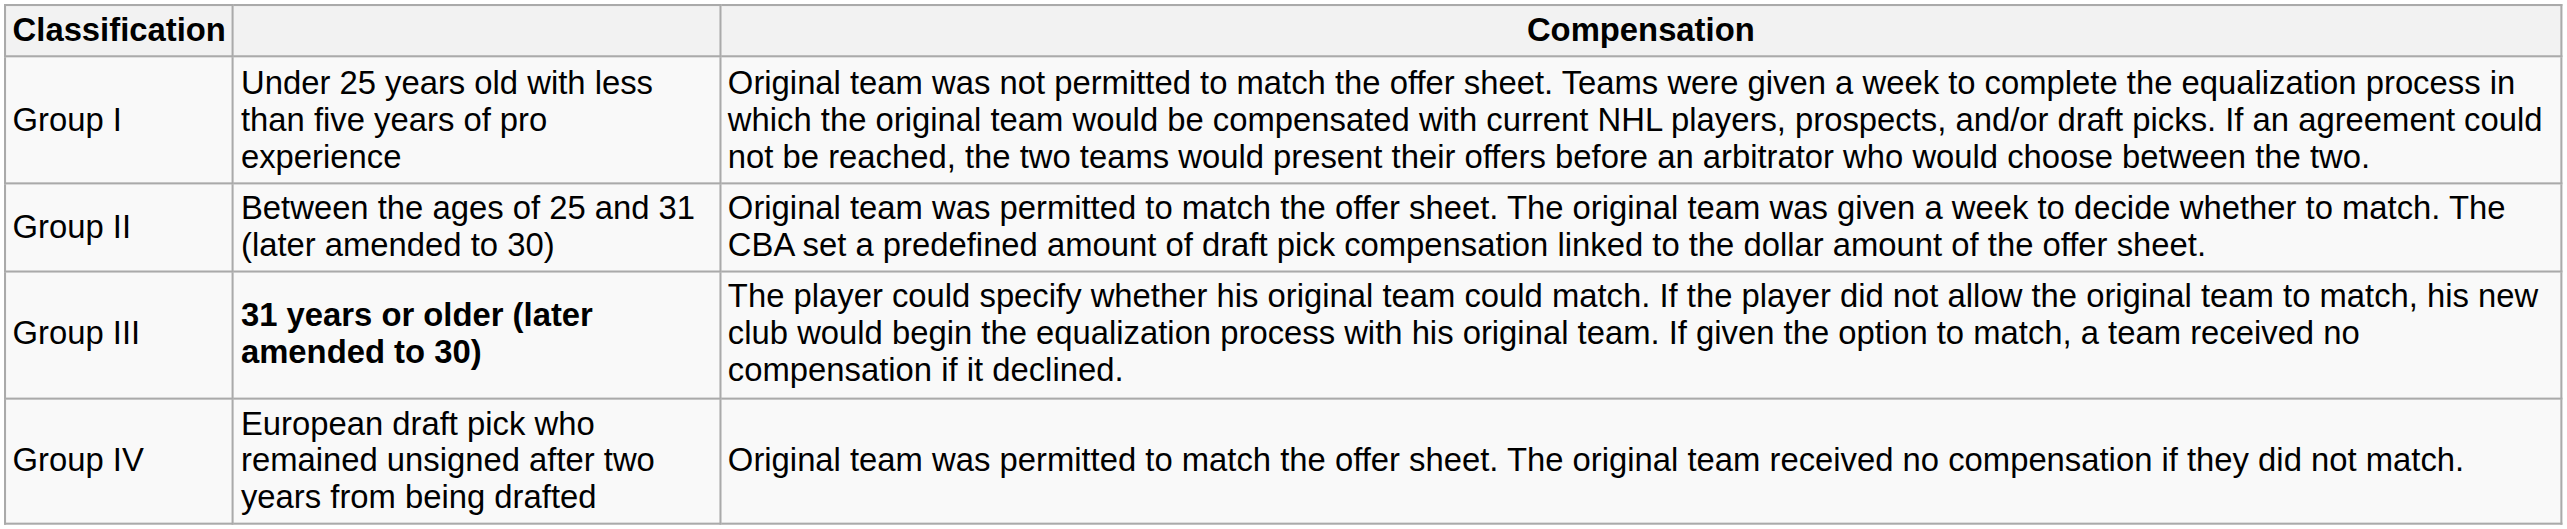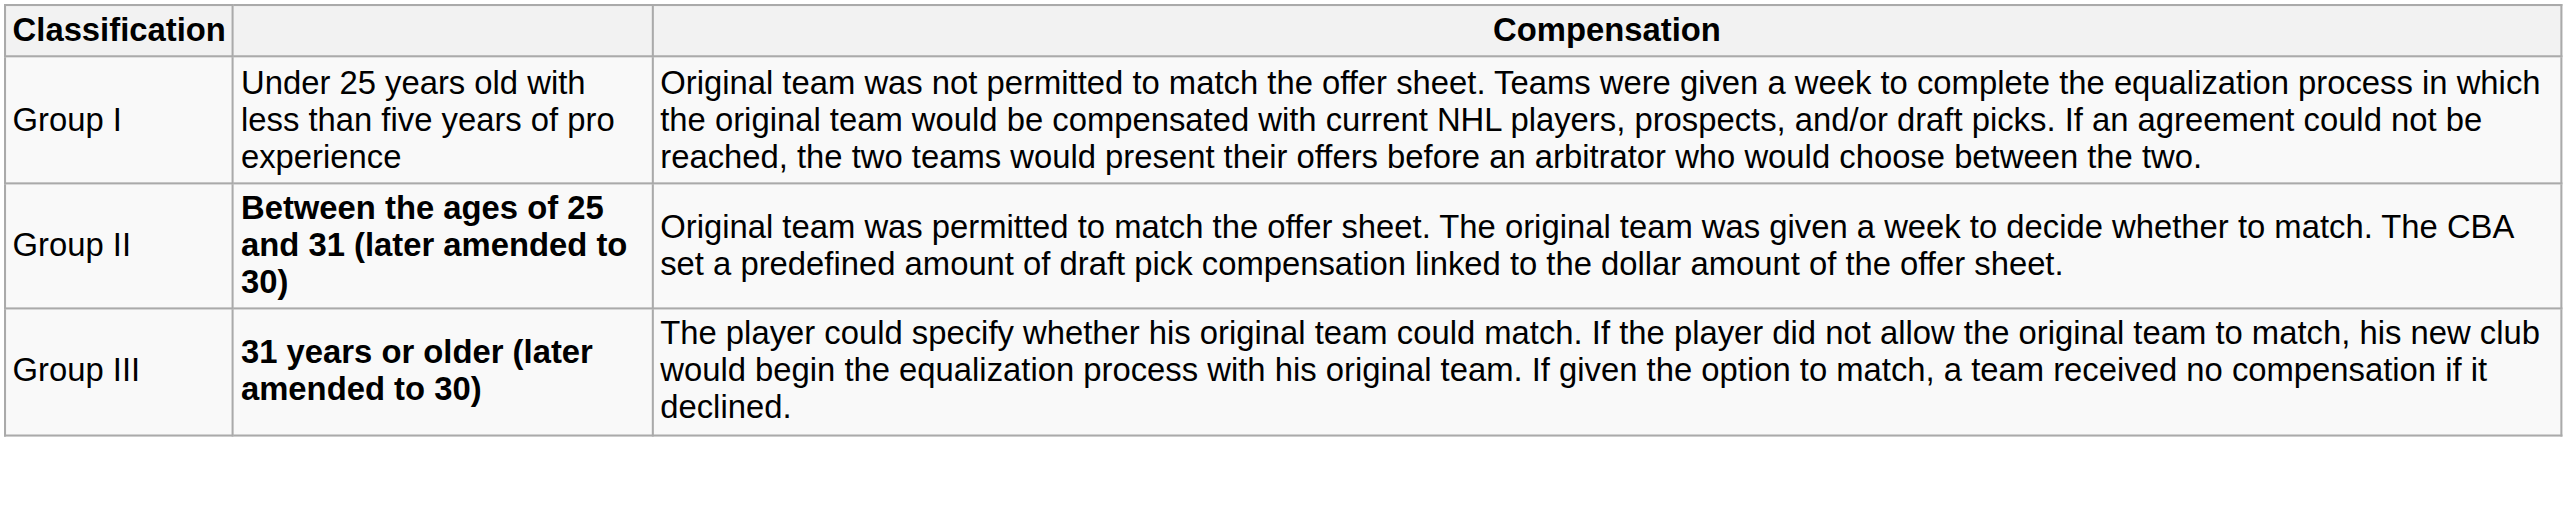Group II | column 2: normal -> bold
- row: Group IV | European draft pick who remained unsigned after two years from being drafted | Original team was permitted to match the offer sheet. The original team received no compensation if they did not match.
